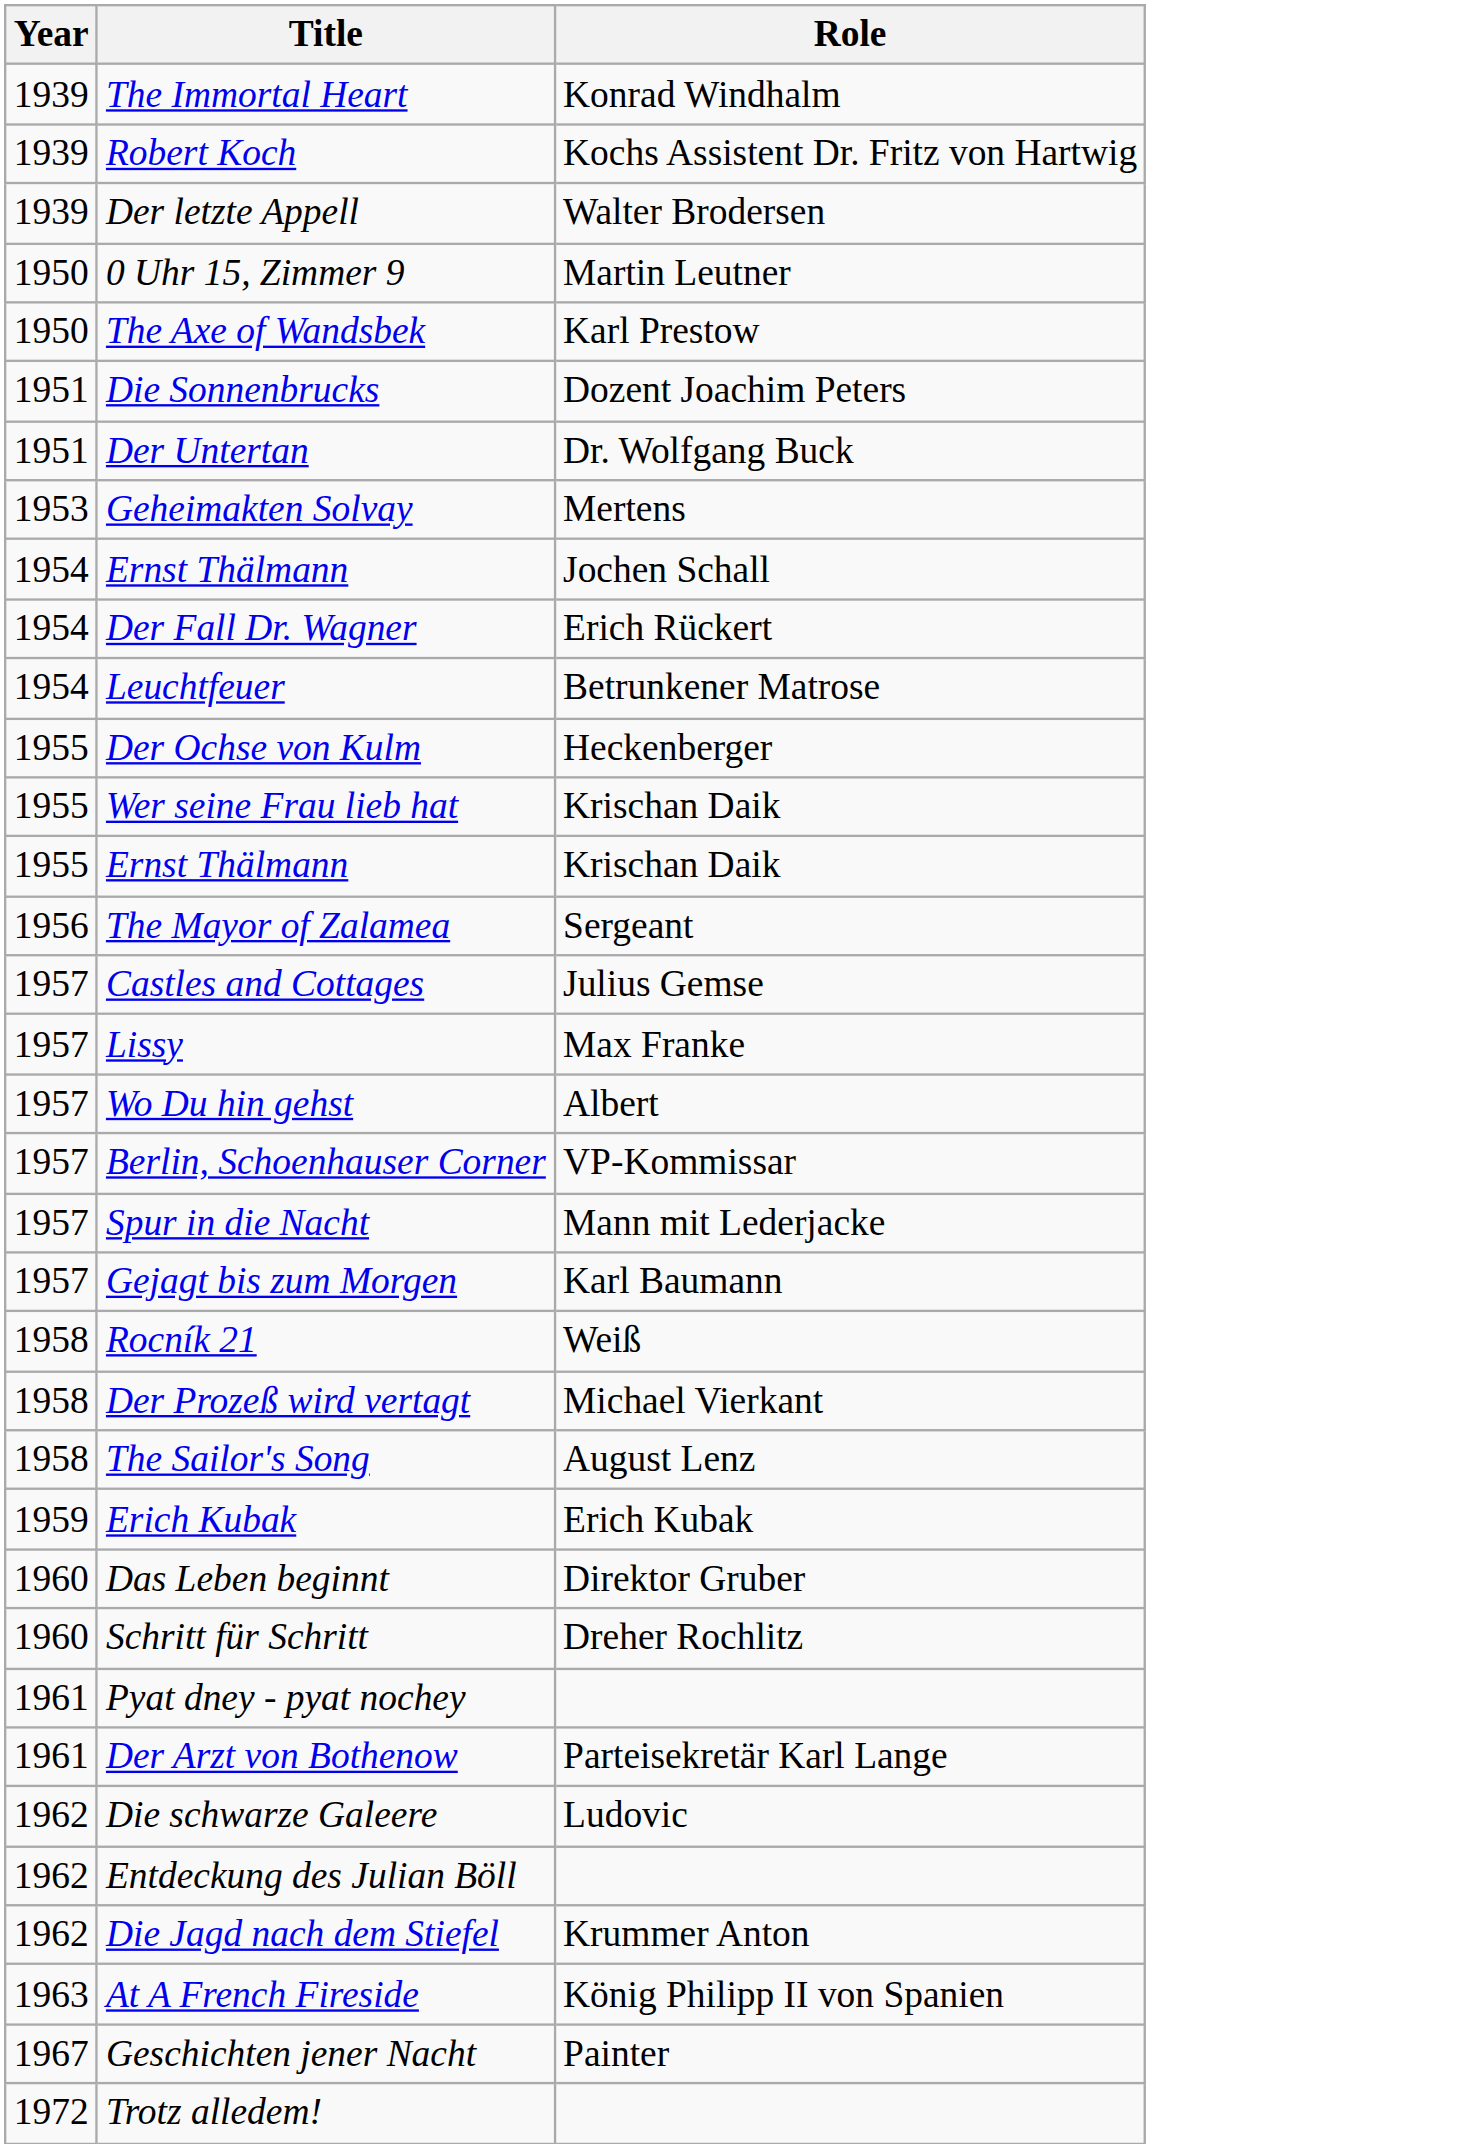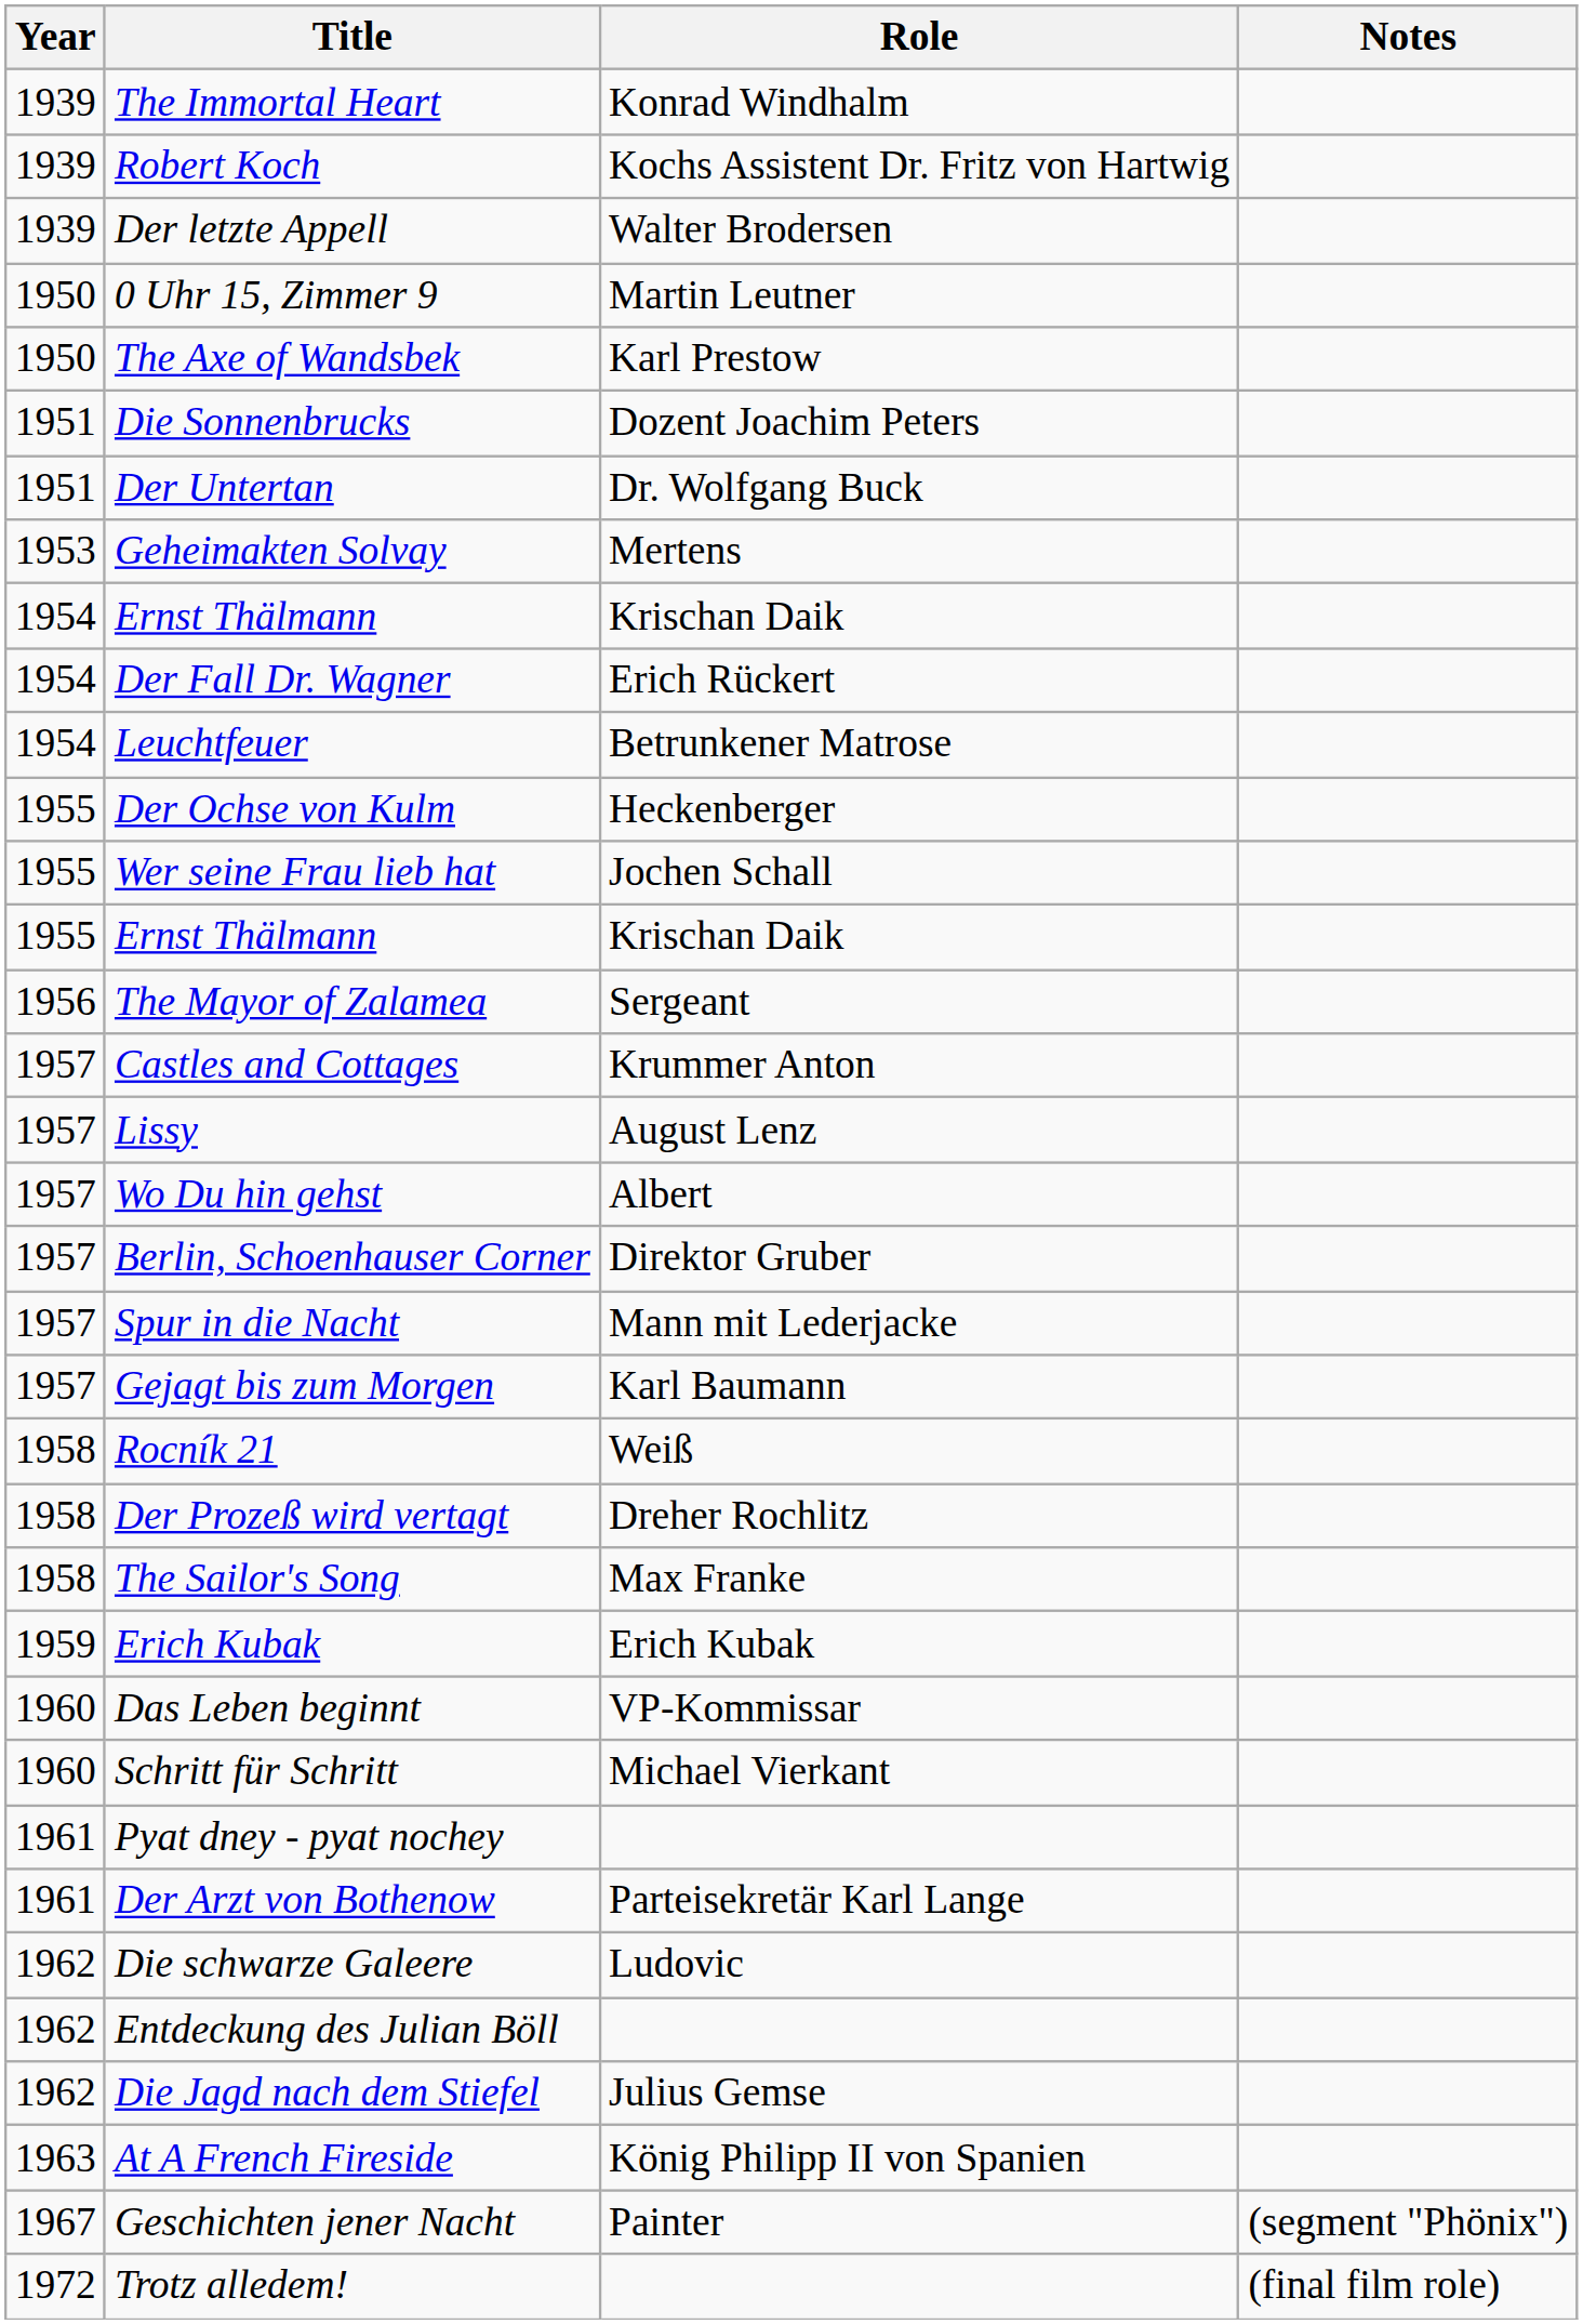+ column: Notes | (segment "Phönix") | (final film role)
1954 / Ernst Thälmann | Role: Jochen Schall -> Krischan Daik
Wer seine Frau lieb hat | Role: Krischan Daik -> Jochen Schall
Castles and Cottages | Role: Julius Gemse -> Krummer Anton
Lissy | Role: Max Franke -> August Lenz
Berlin, Schoenhauser Corner | Role: VP-Kommissar -> Direktor Gruber
Der Prozeß wird vertagt | Role: Michael Vierkant -> Dreher Rochlitz
The Sailor's Song | Role: August Lenz -> Max Franke
Das Leben beginnt | Role: Direktor Gruber -> VP-Kommissar
Schritt für Schritt | Role: Dreher Rochlitz -> Michael Vierkant
Die Jagd nach dem Stiefel | Role: Krummer Anton -> Julius Gemse
